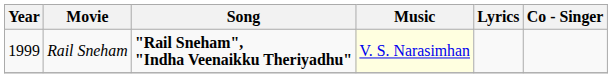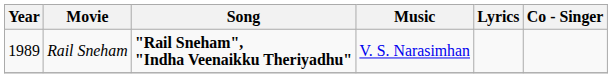Rail Sneham | Year: 1999 -> 1989
Rail Sneham | Music: lightyellow background -> no background
